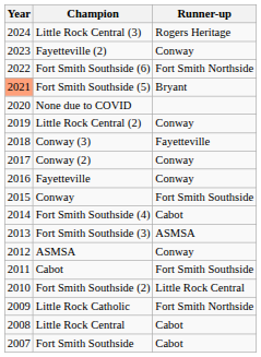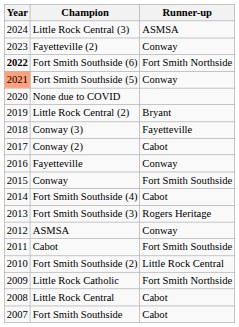Little Rock Central (3) | Runner-up: Rogers Heritage -> ASMSA
Fort Smith Southside (6) | Year: normal -> bold
Fort Smith Southside (5) | Runner-up: Bryant -> Conway
Little Rock Central (2) | Runner-up: Conway -> Bryant
Conway (2) | Runner-up: Conway -> Cabot
Fort Smith Southside (3) | Runner-up: ASMSA -> Rogers Heritage
